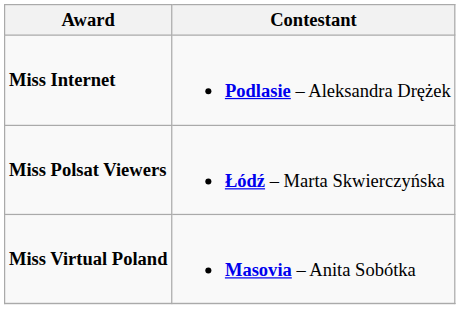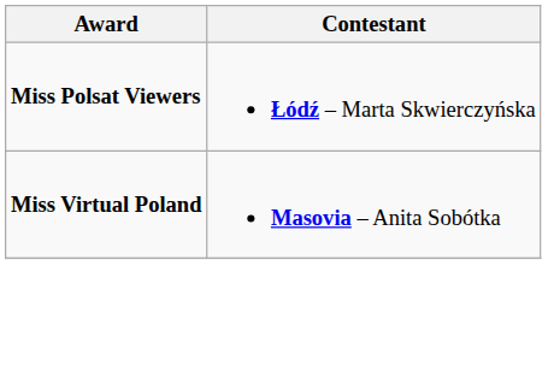- row: Miss Internet | Podlasie – Aleksandra Drężek
